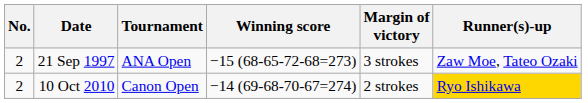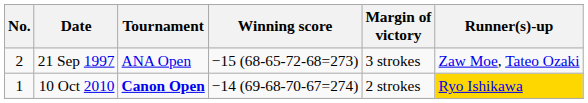10 Oct 2010 | No.: 2 -> 1
10 Oct 2010 | Tournament: normal -> bold
